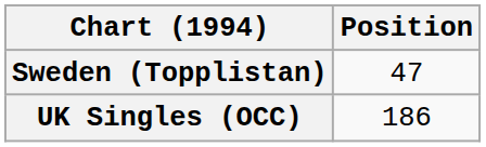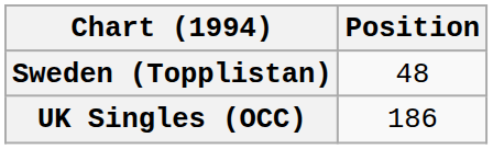Sweden (Topplistan) | Position: 47 -> 48
